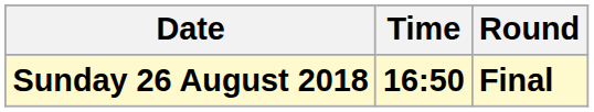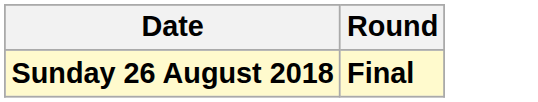- column: Time | 16:50
